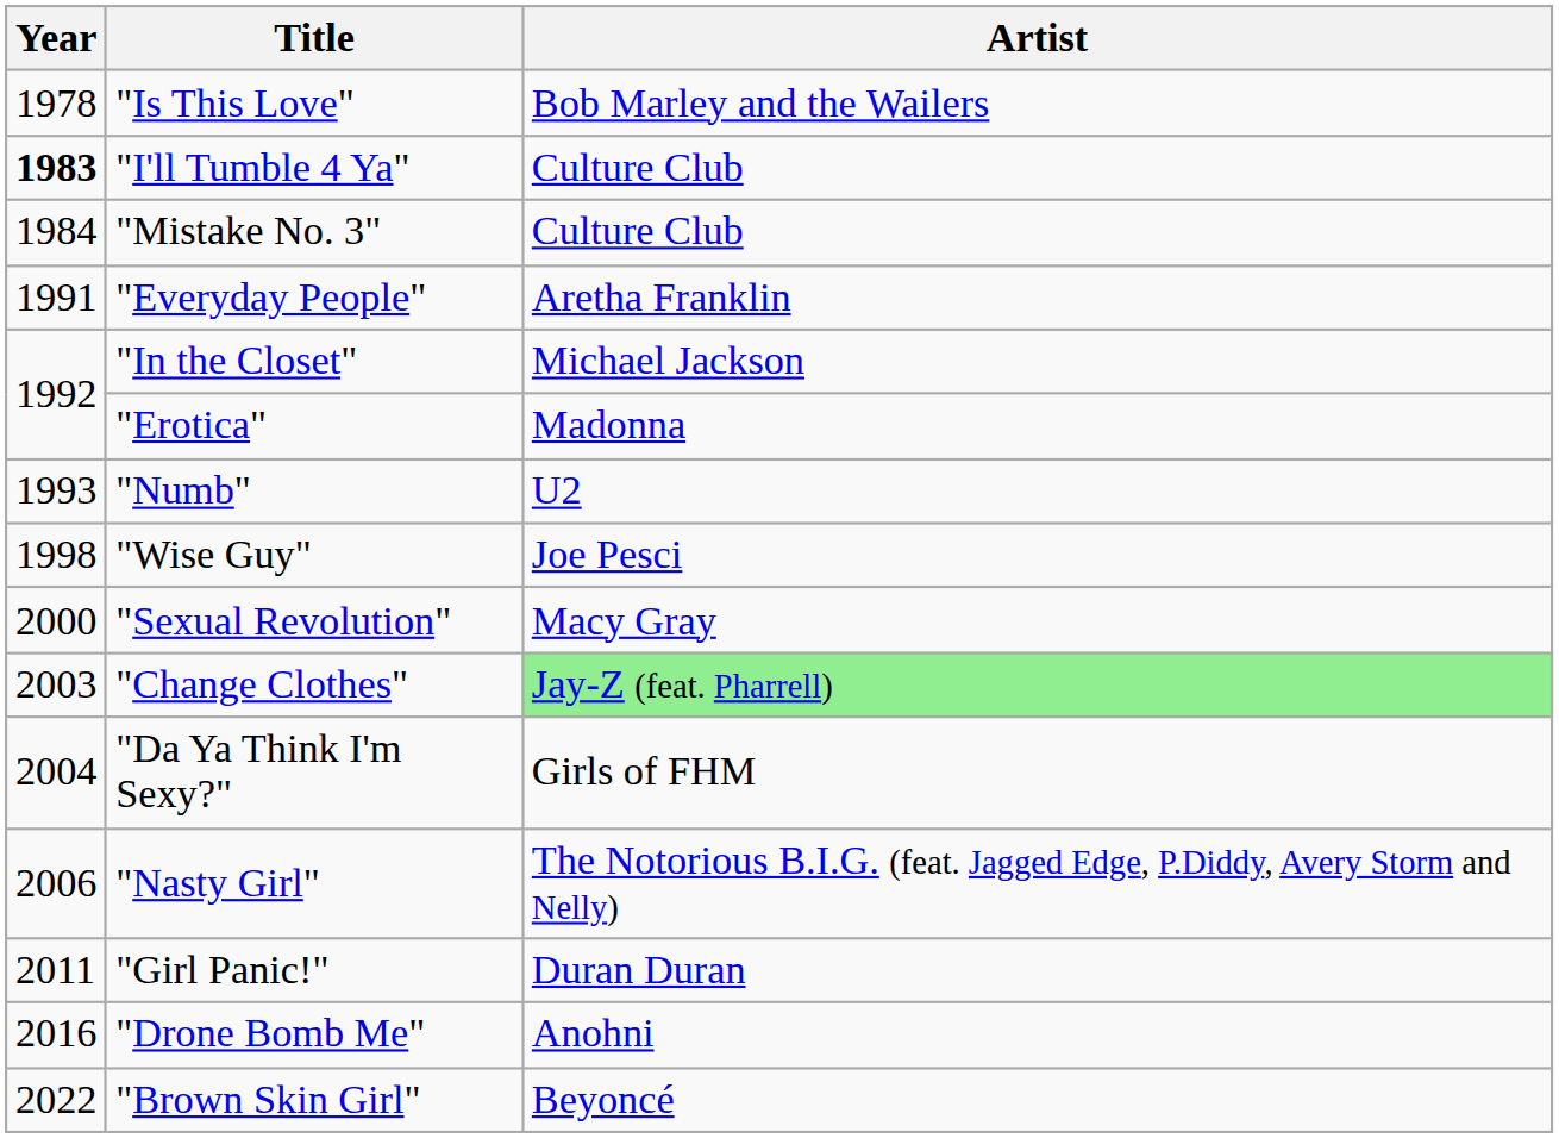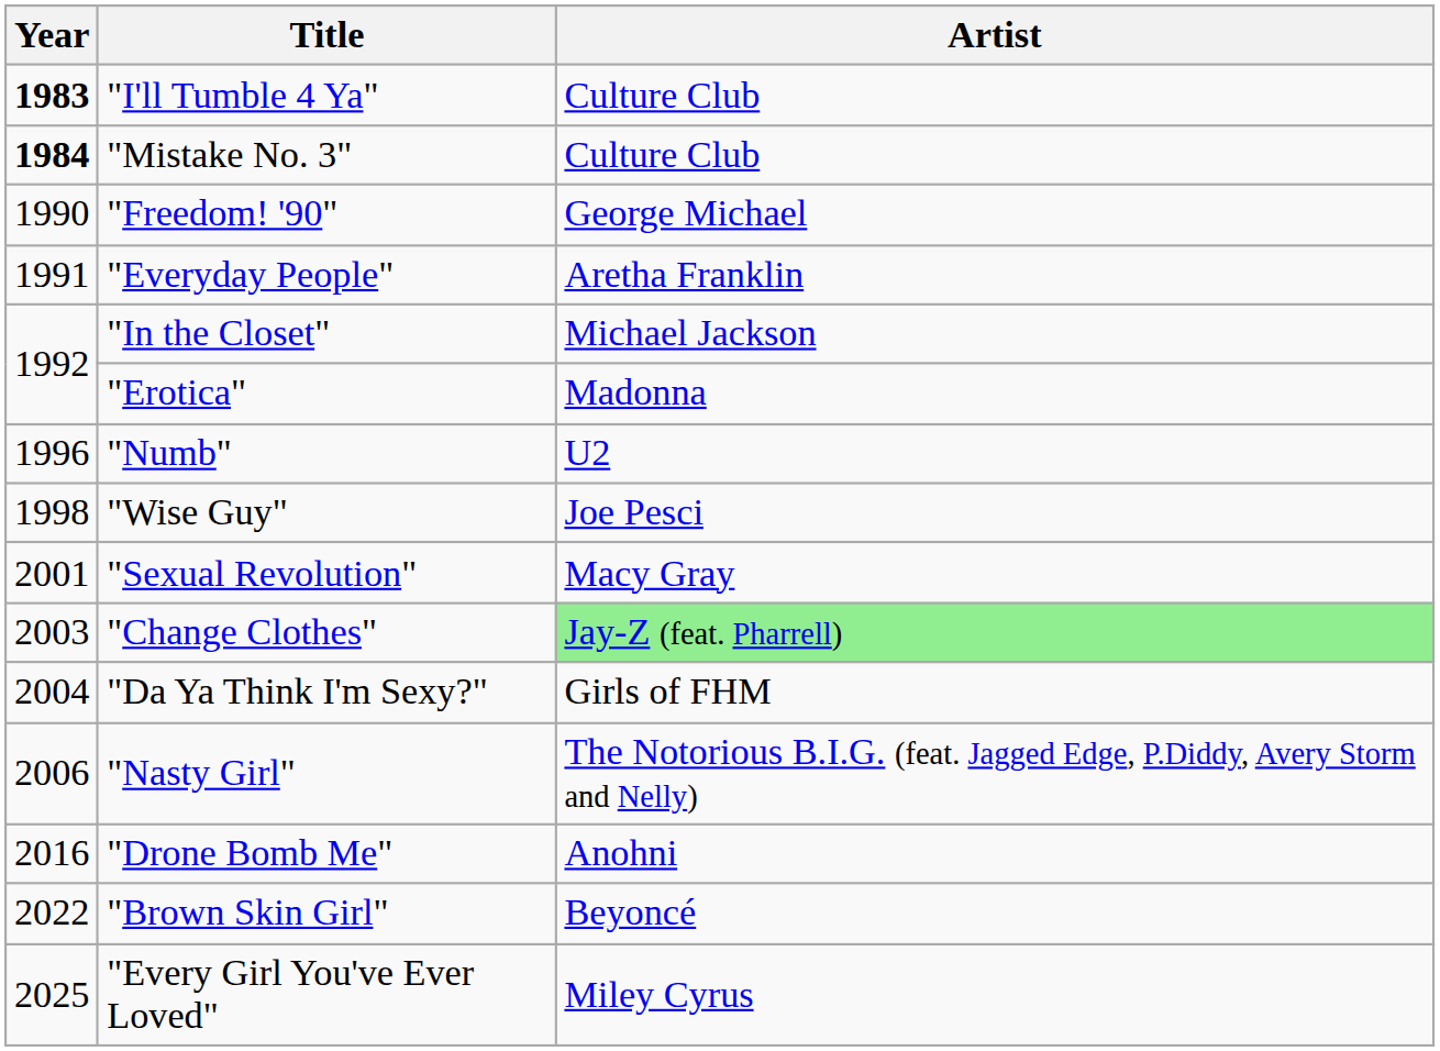- row: 1978 | "Is This Love" | Bob Marley and the Wailers
"Mistake No. 3" | Year: normal -> bold
+ row: 1990 | "Freedom! '90" | George Michael
"Numb" | Year: 1993 -> 1996
"Sexual Revolution" | Year: 2000 -> 2001
- row: 2011 | "Girl Panic!" | Duran Duran
+ row: 2025 | "Every Girl You've Ever Loved" | Miley Cyrus
